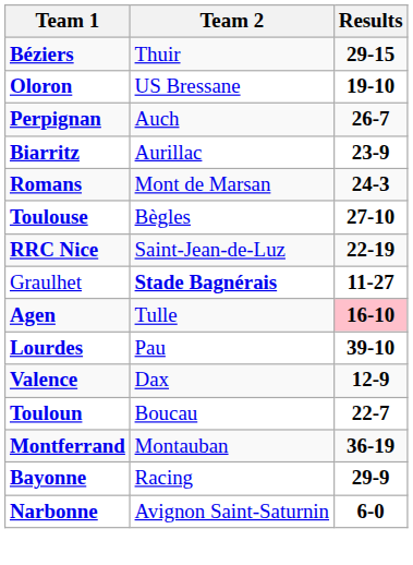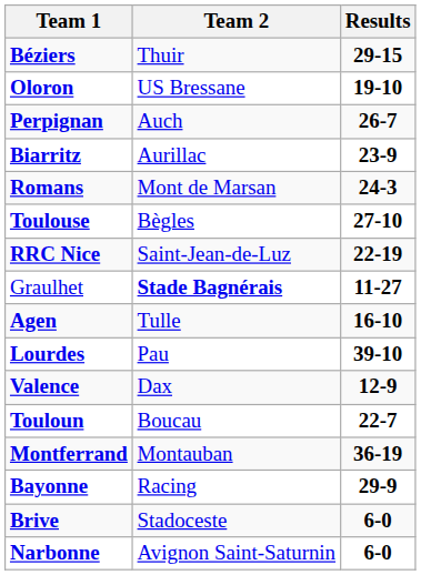Agen | Results: pink background -> no background
+ row: Brive | Stadoceste | 6-0
